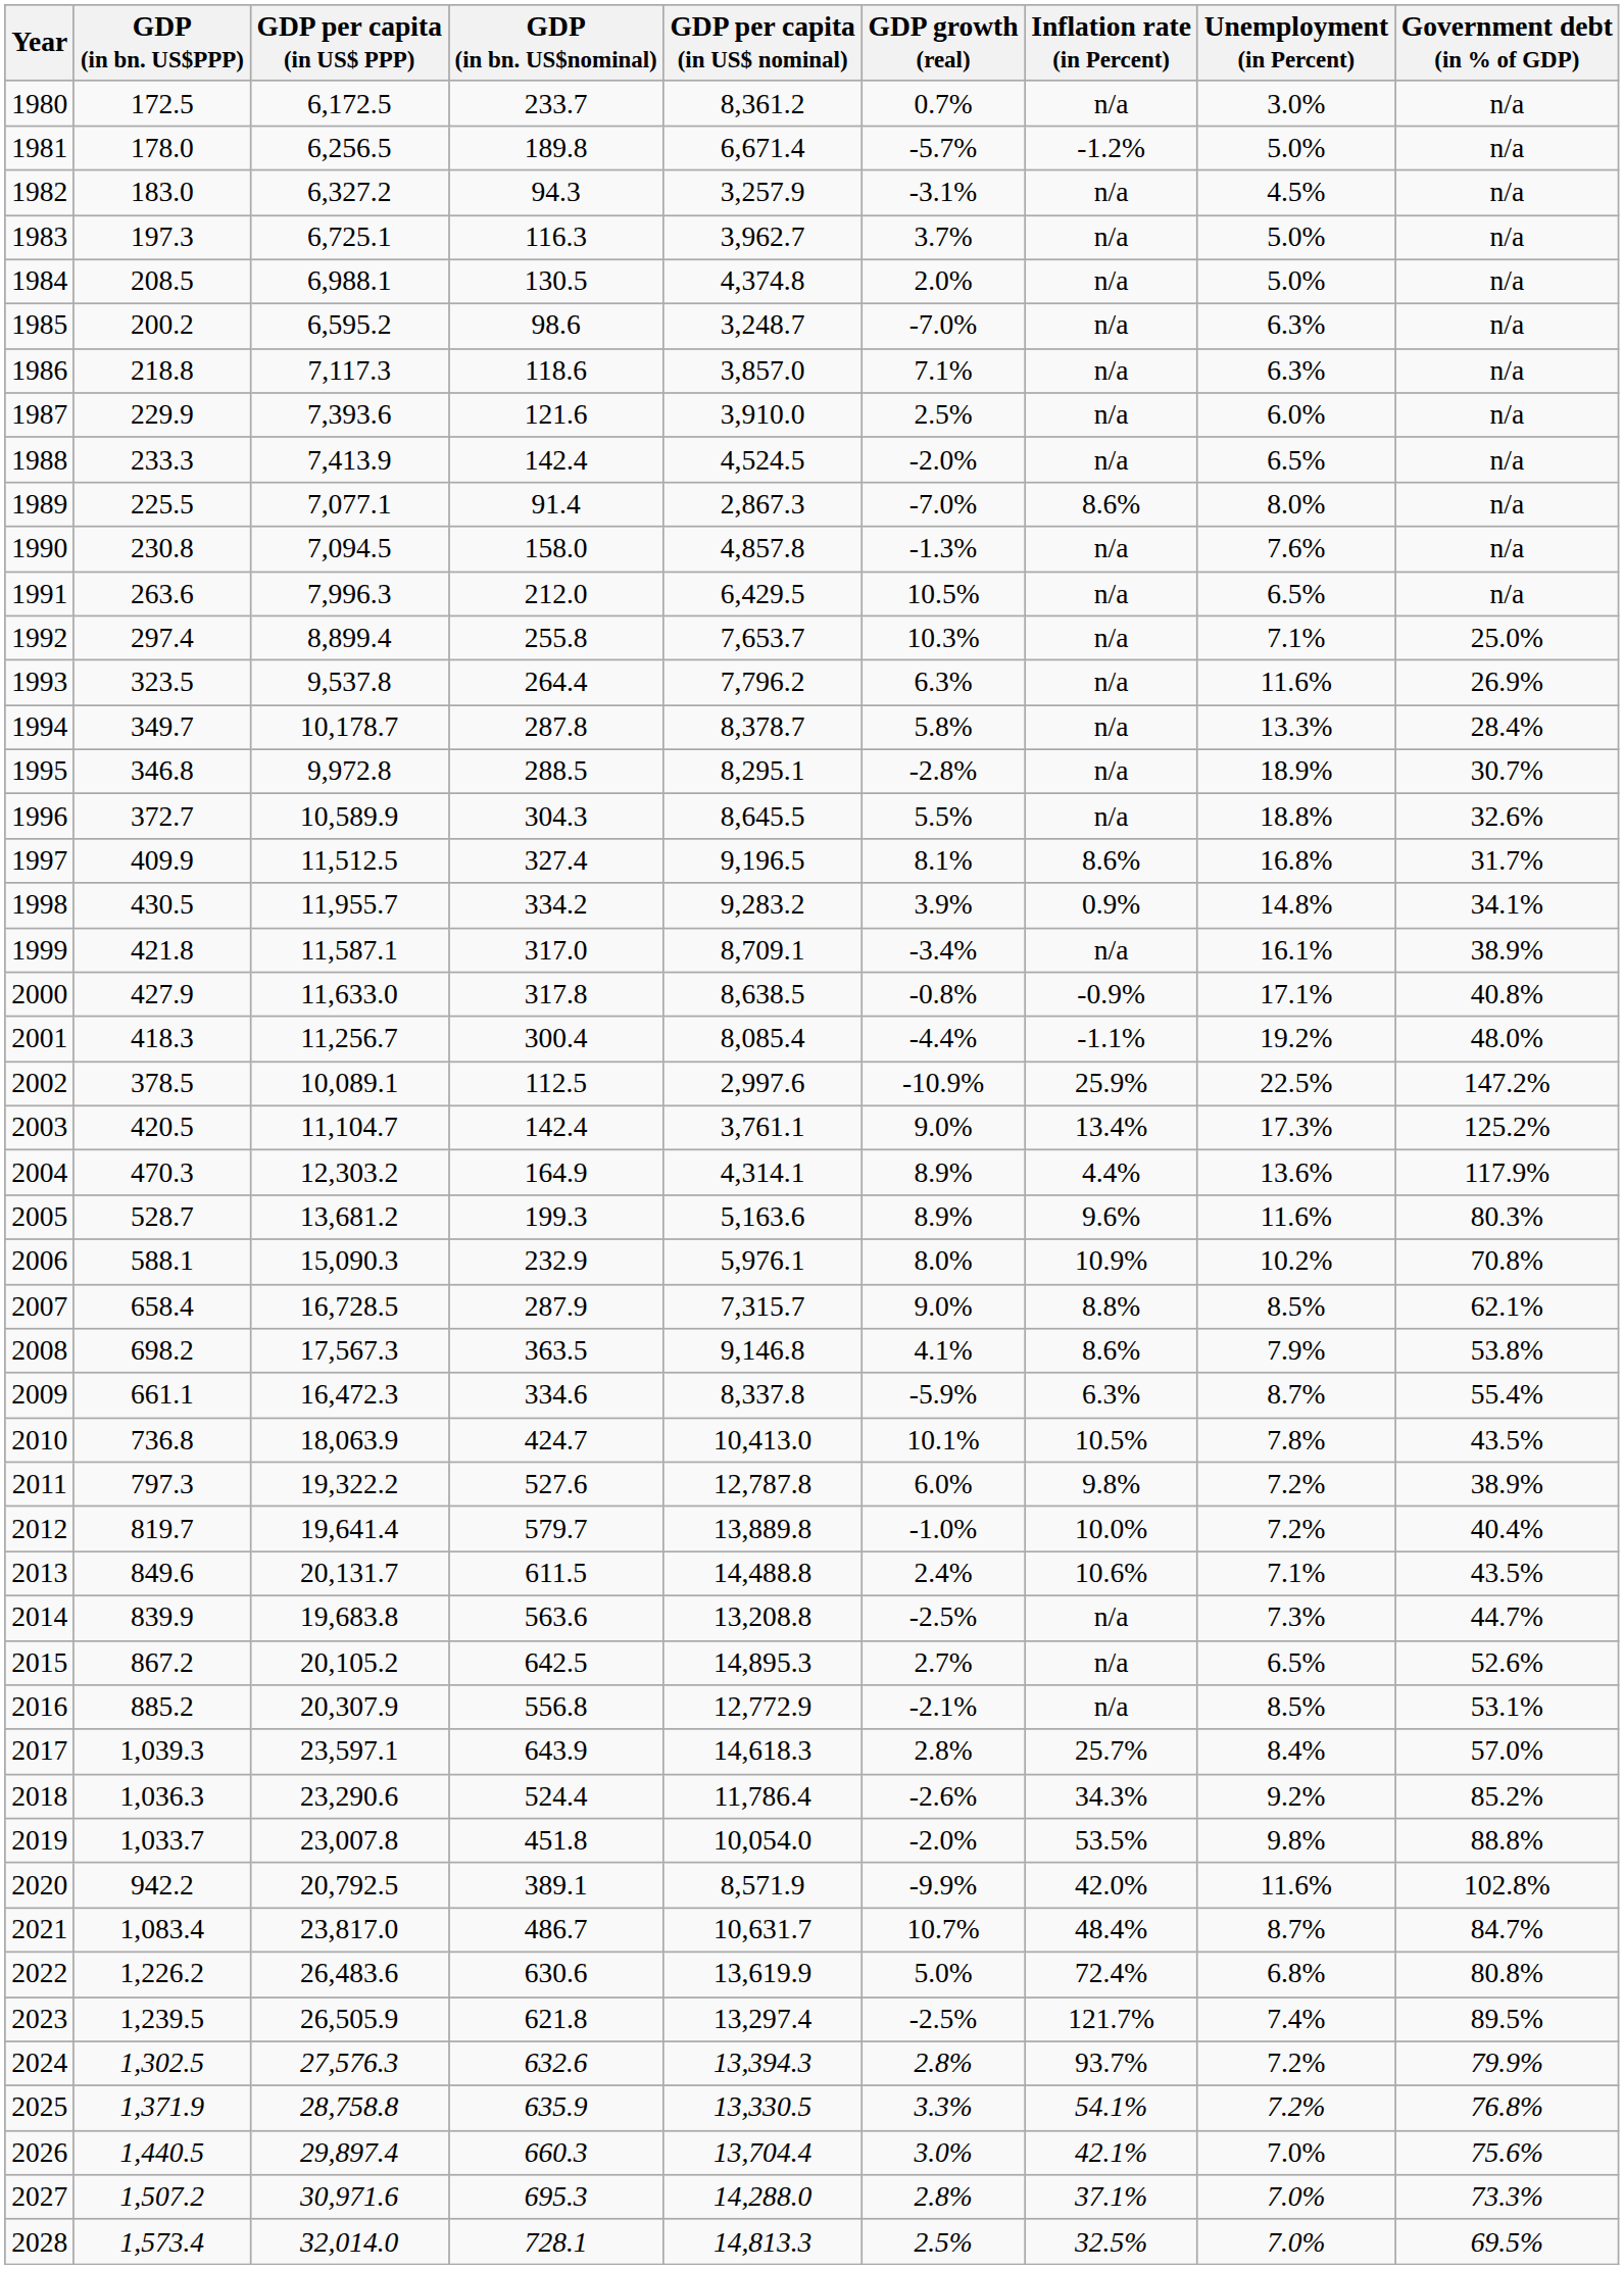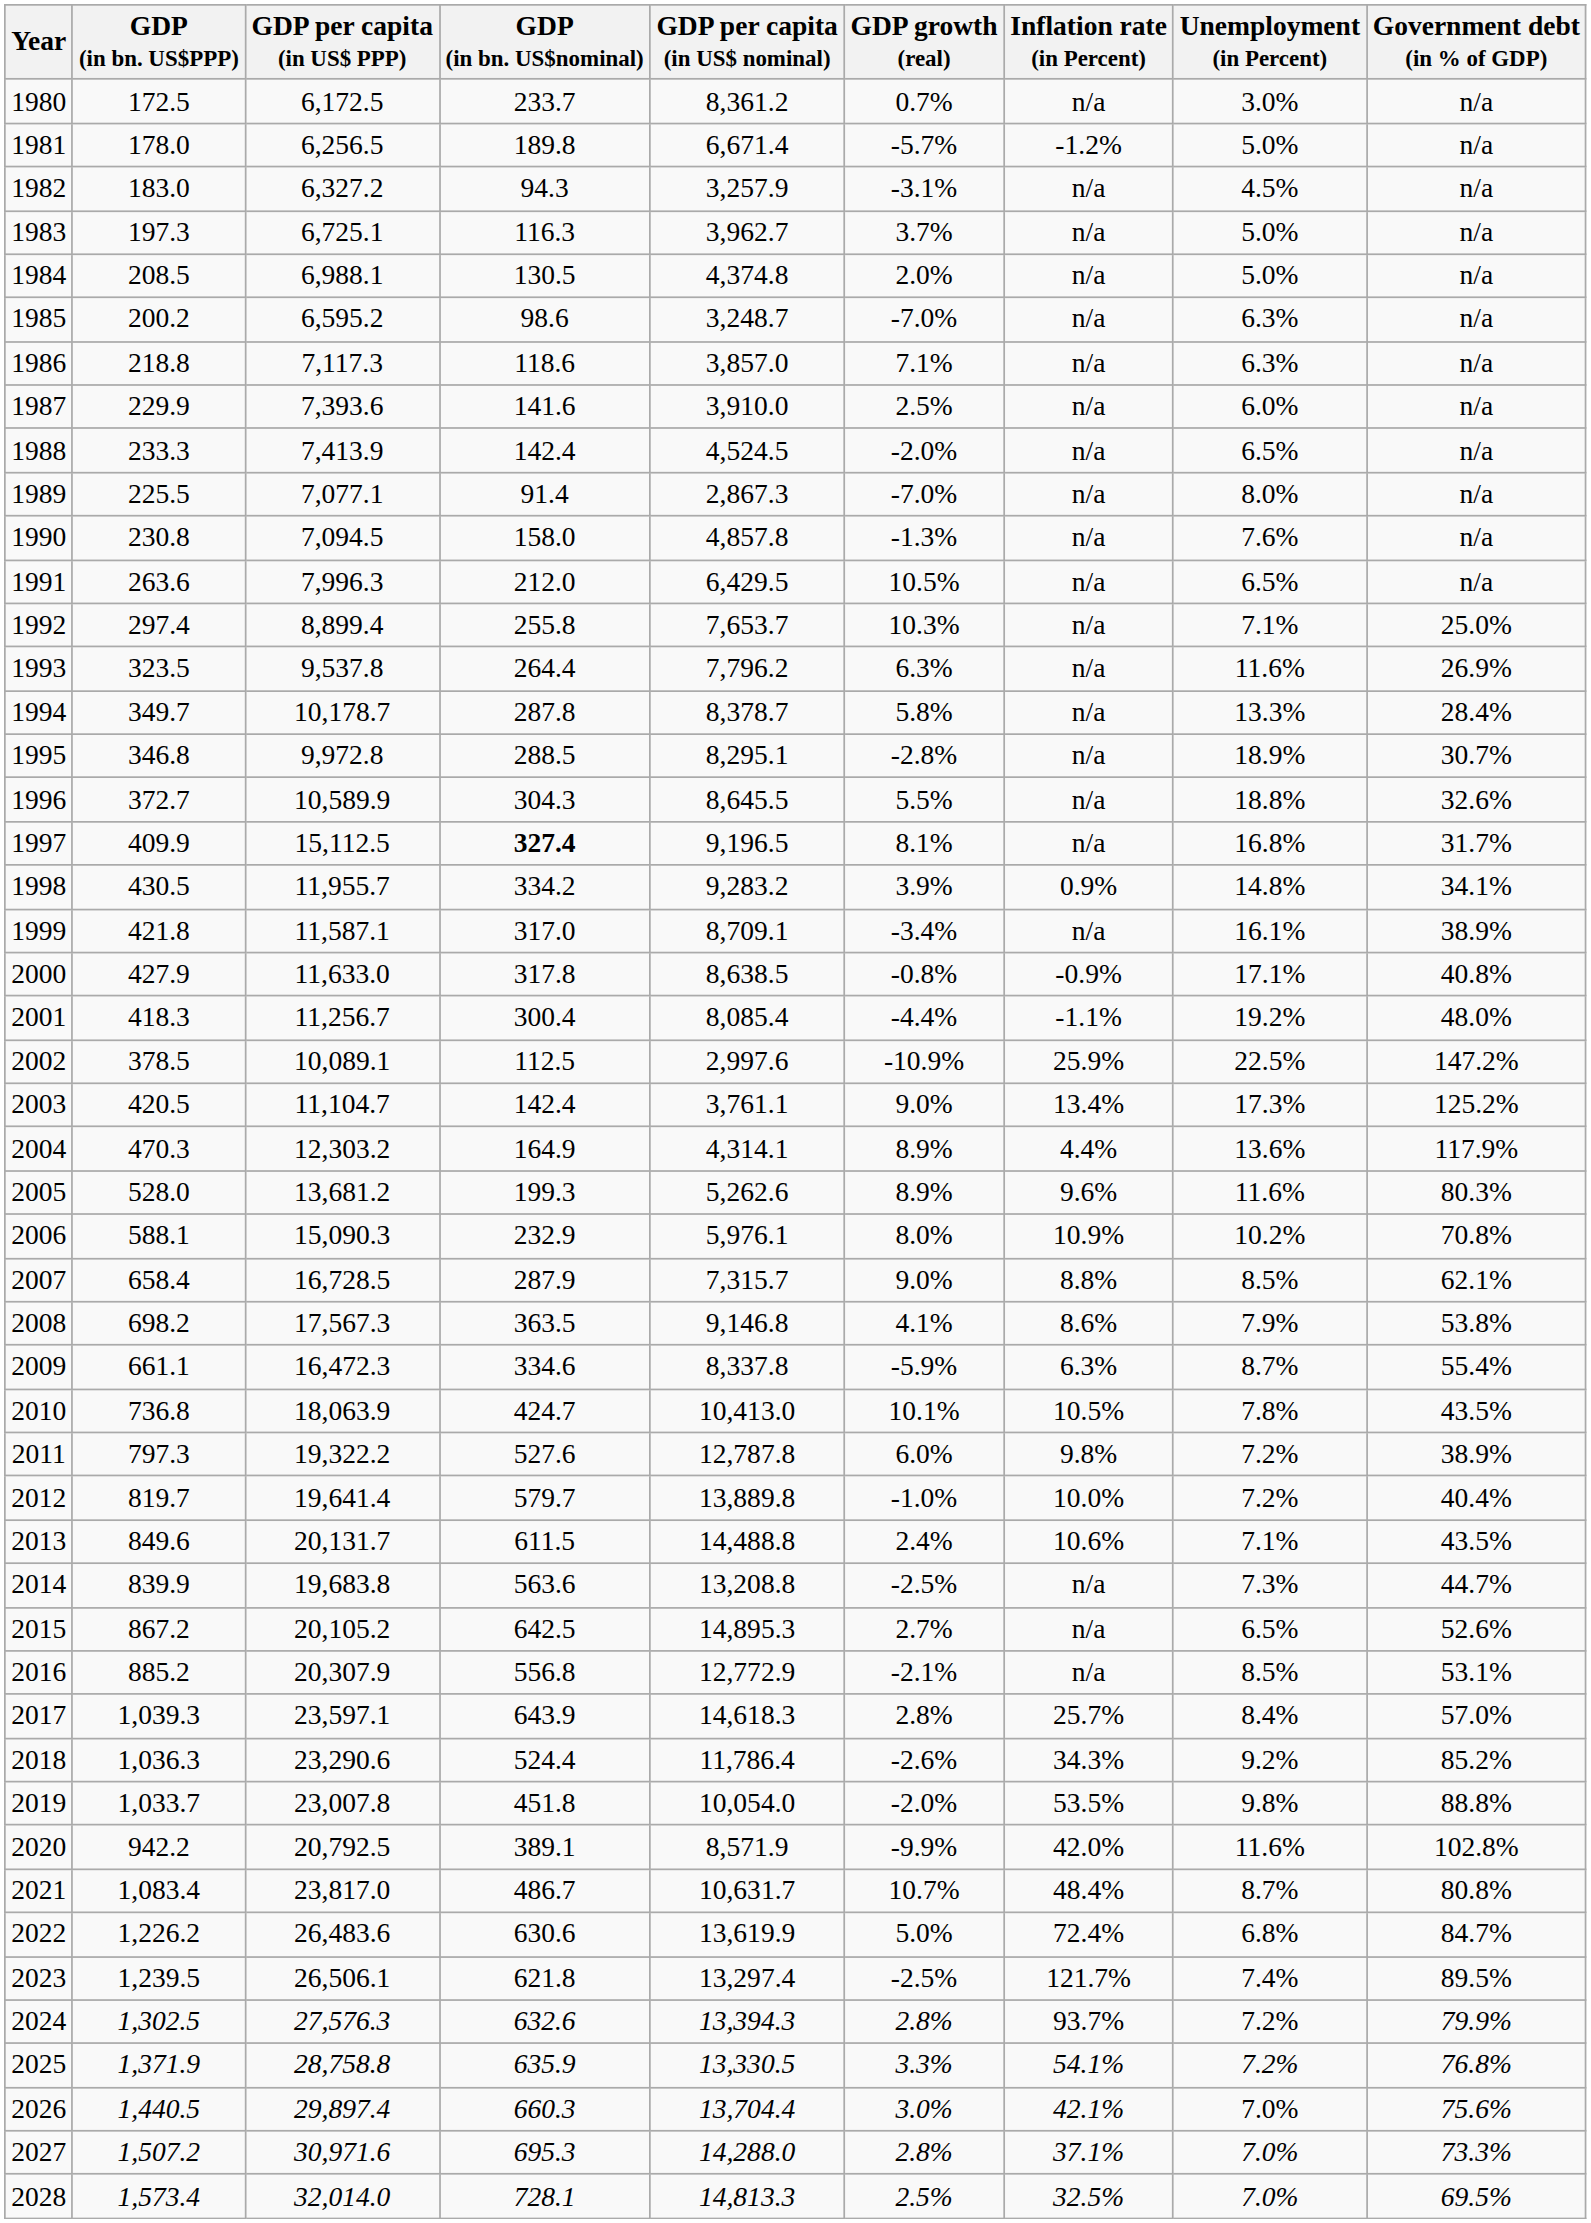1987 | GDP (in bn. US$nominal): 121.6 -> 141.6
1989 | Inflation rate (in Percent): 8.6% -> n/a
1997 | GDP per capita (in US$ PPP): 11,512.5 -> 15,112.5
1997 | GDP (in bn. US$nominal): normal -> bold
1997 | Inflation rate (in Percent): 8.6% -> n/a
2005 | GDP (in bn. US$PPP): 528.7 -> 528.0
2005 | GDP per capita (in US$ nominal): 5,163.6 -> 5,262.6
2021 | Government debt (in % of GDP): 84.7% -> 80.8%
2022 | Government debt (in % of GDP): 80.8% -> 84.7%
2023 | GDP per capita (in US$ PPP): 26,505.9 -> 26,506.1
